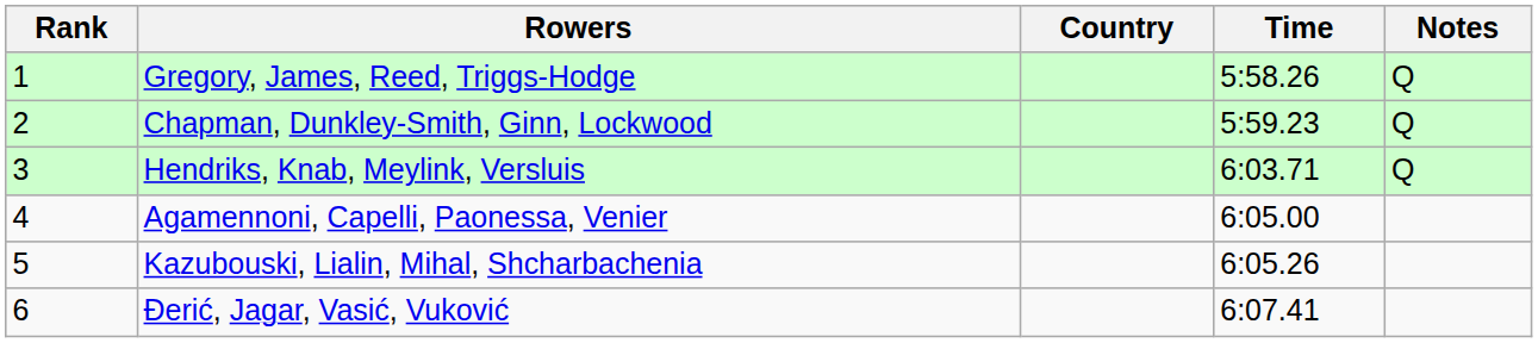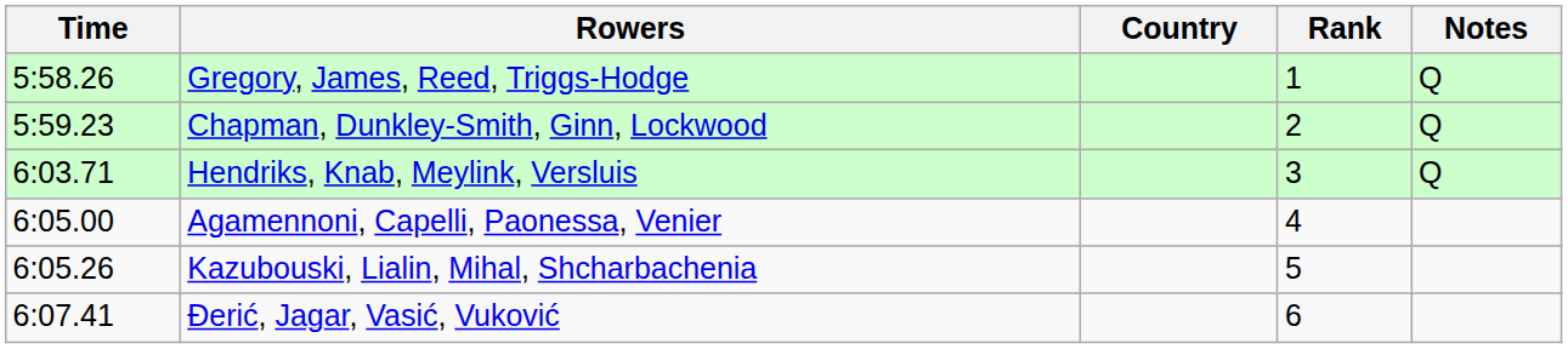columns swapped: Rank <-> Time
